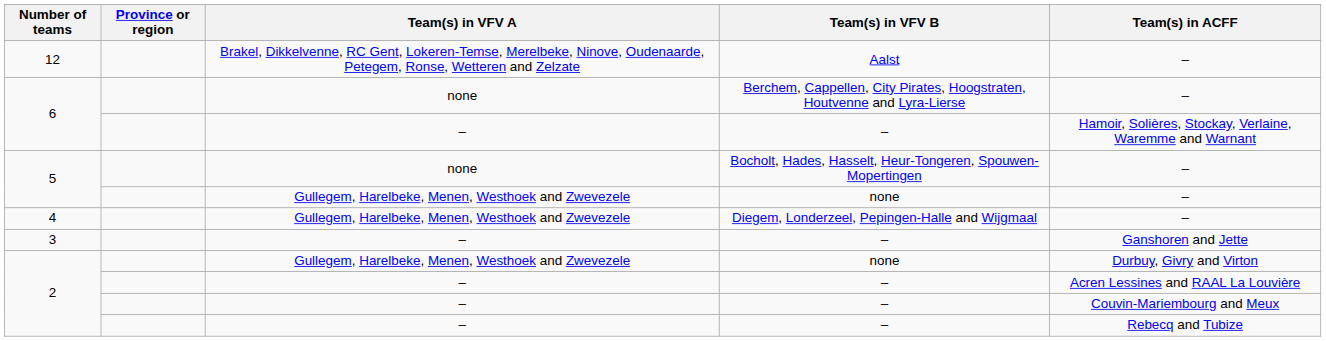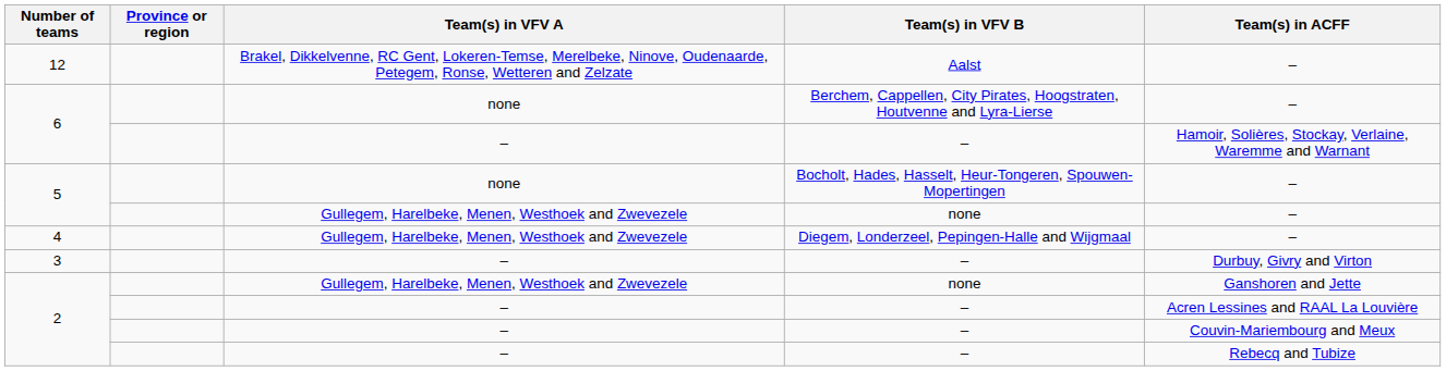3 | Team(s) in ACFF: Ganshoren and Jette -> Durbuy, Givry and Virton
2 / none | Team(s) in ACFF: Durbuy, Givry and Virton -> Ganshoren and Jette
